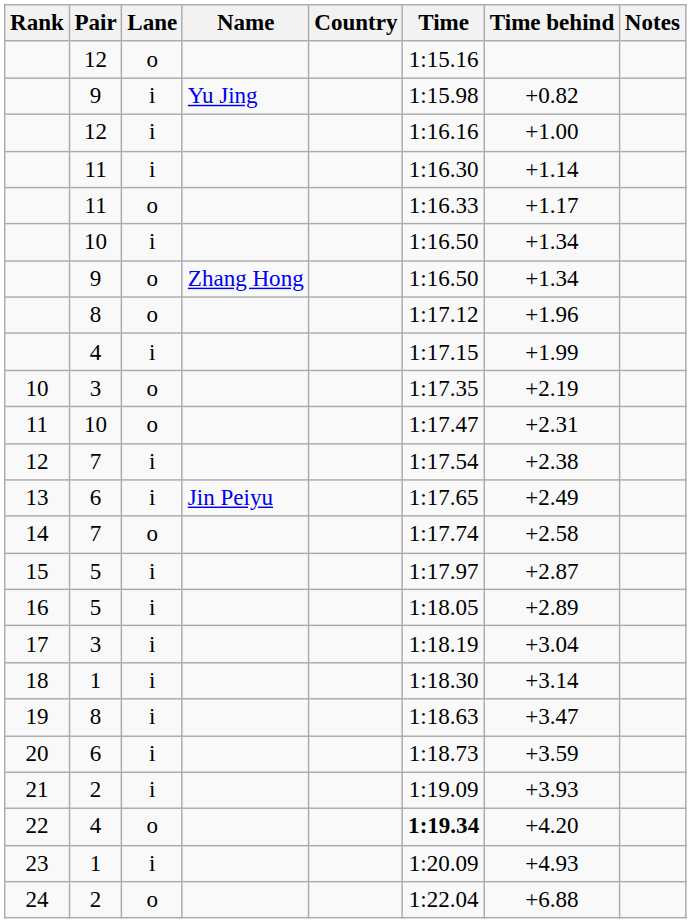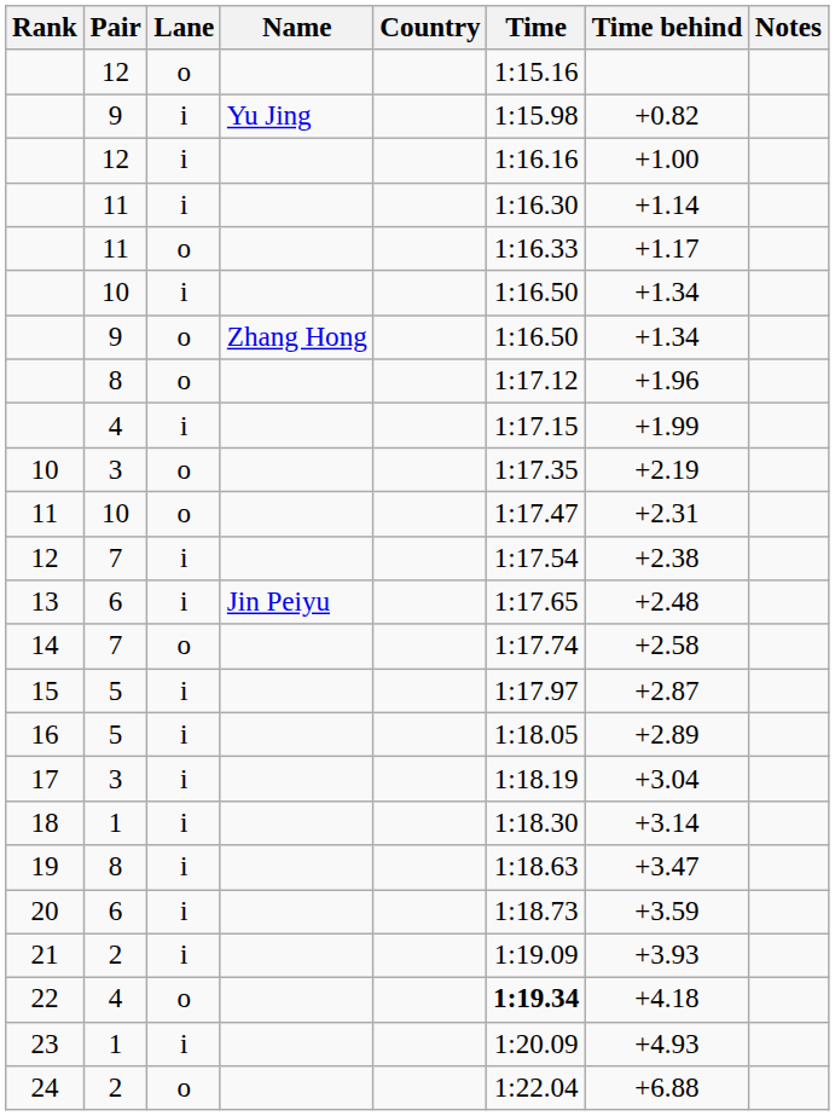13 | Time behind: +2.49 -> +2.48
22 | Time behind: +4.20 -> +4.18
